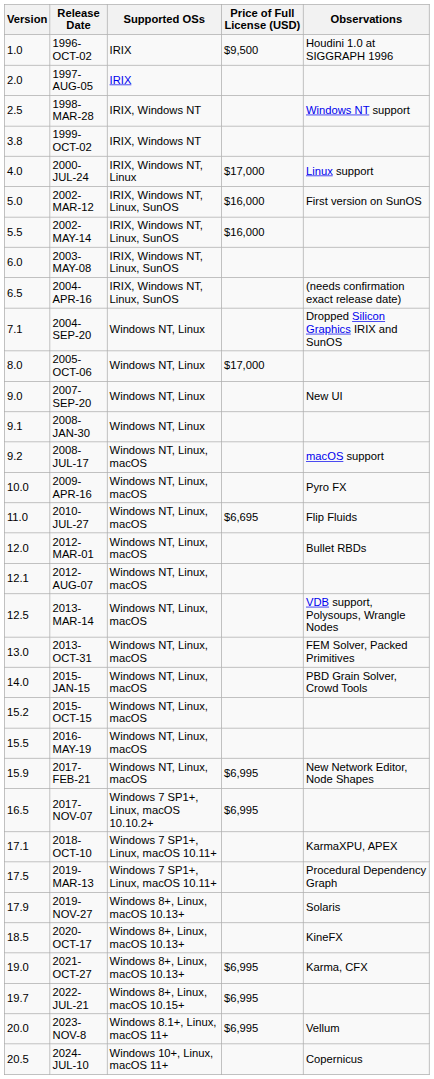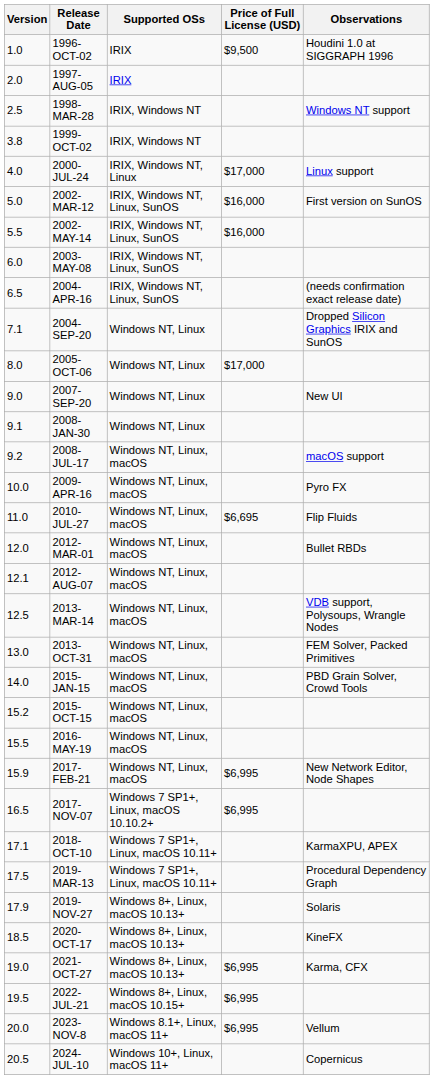2022-JUL-21 | Version: 19.7 -> 19.5
